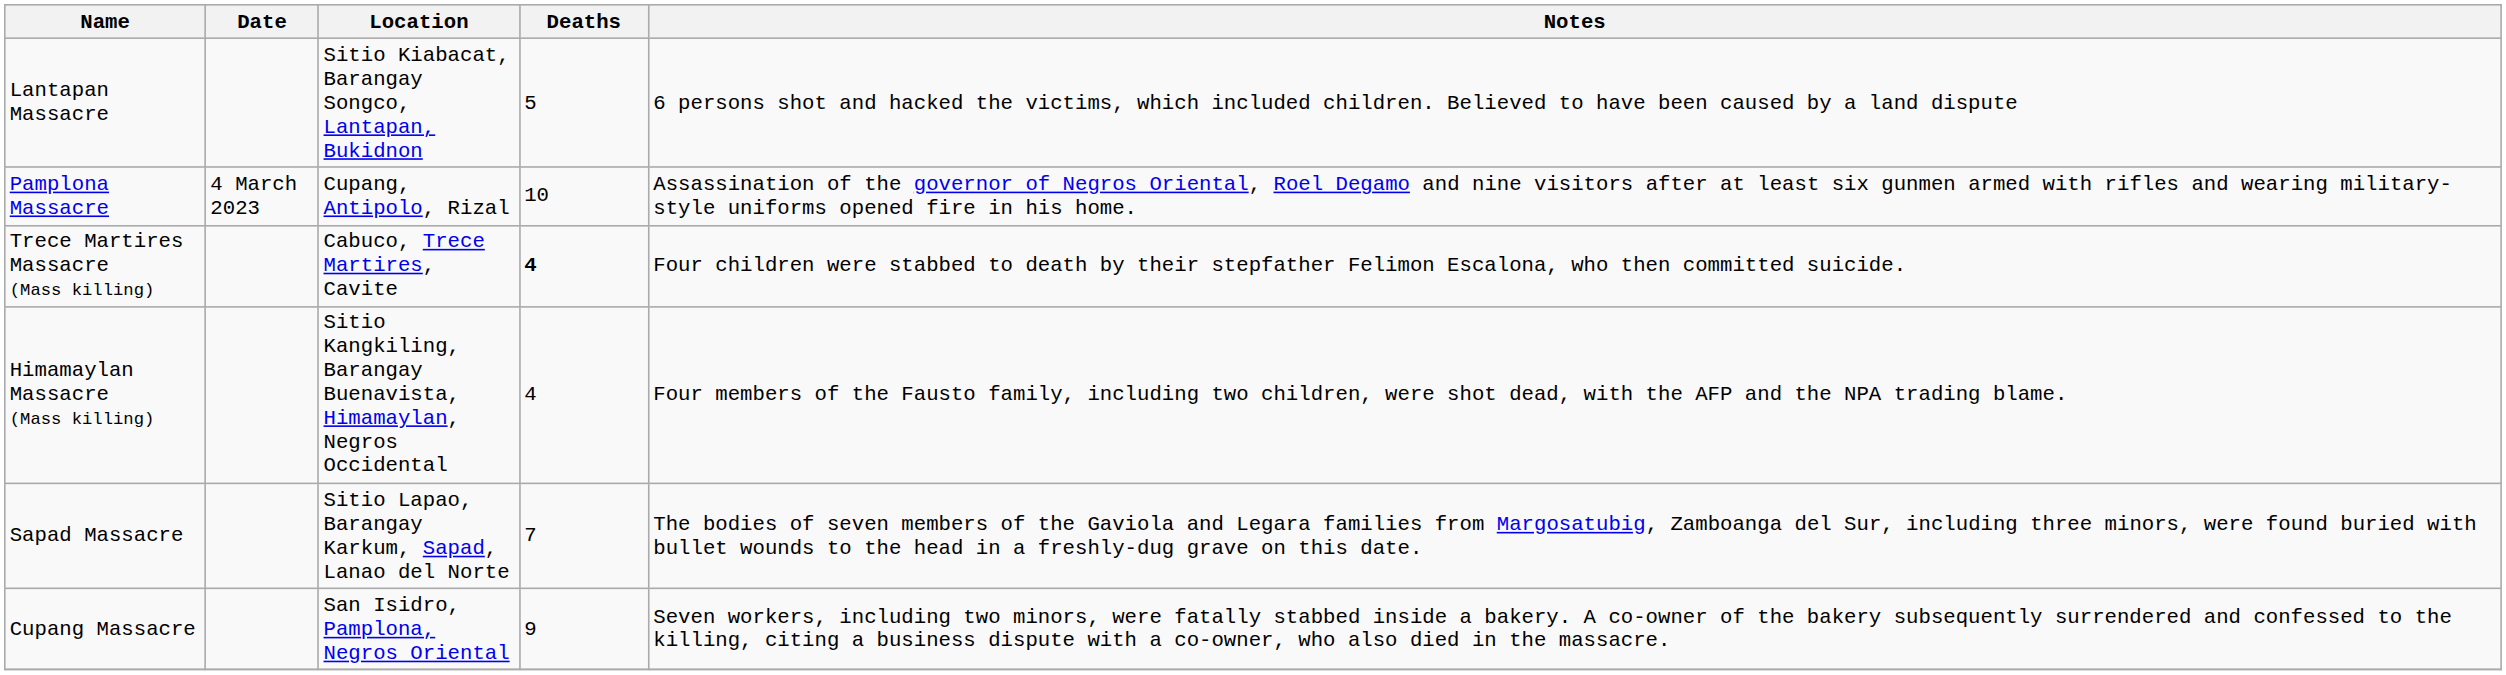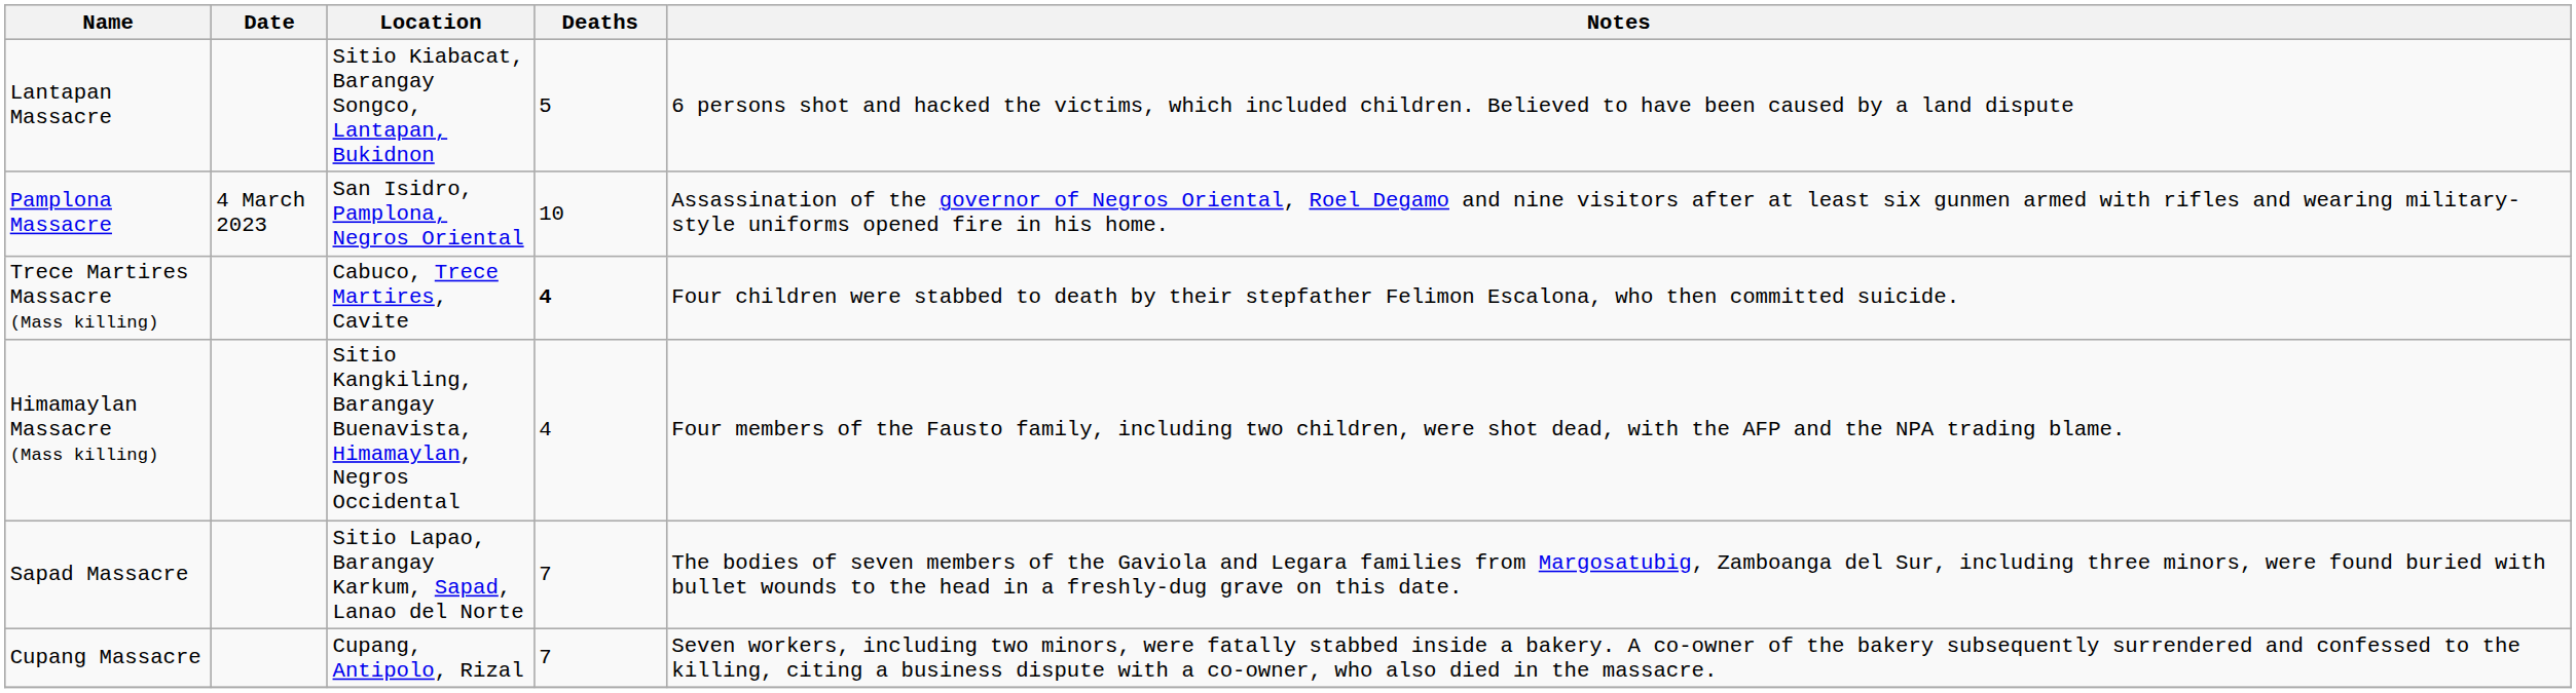Pamplona Massacre | Location: Cupang, Antipolo, Rizal -> San Isidro, Pamplona, Negros Oriental
Cupang Massacre | Location: San Isidro, Pamplona, Negros Oriental -> Cupang, Antipolo, Rizal
Cupang Massacre | Deaths: 9 -> 7
